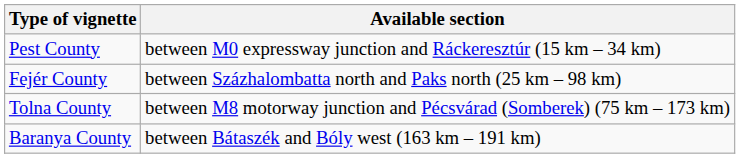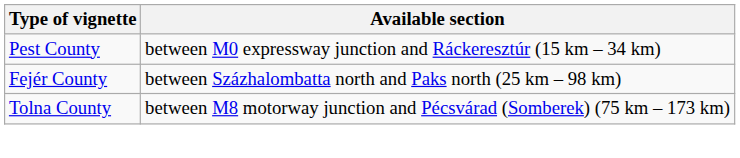- row: Baranya County | between Bátaszék and Bóly west (163 km – 191 km)
